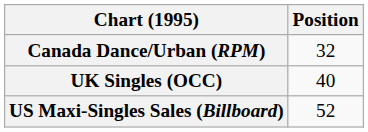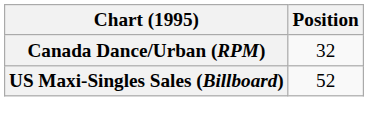- row: UK Singles (OCC) | 40
